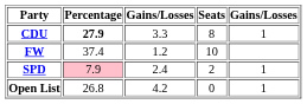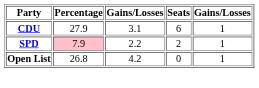CDU | Percentage: bold -> normal
CDU | column 3: 3.3 -> 3.1
CDU | Seats: 8 -> 6
- row: FW | 37.4 | 1.2 | 10
SPD | column 3: 2.4 -> 2.2
